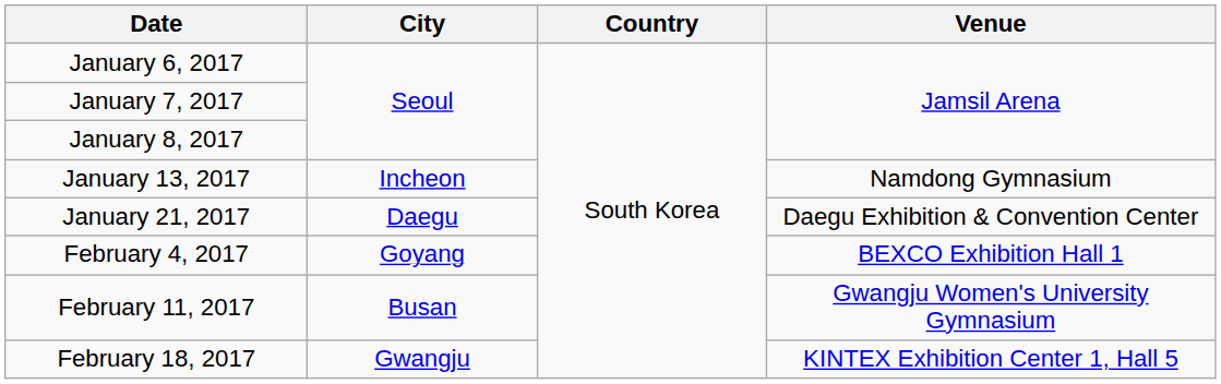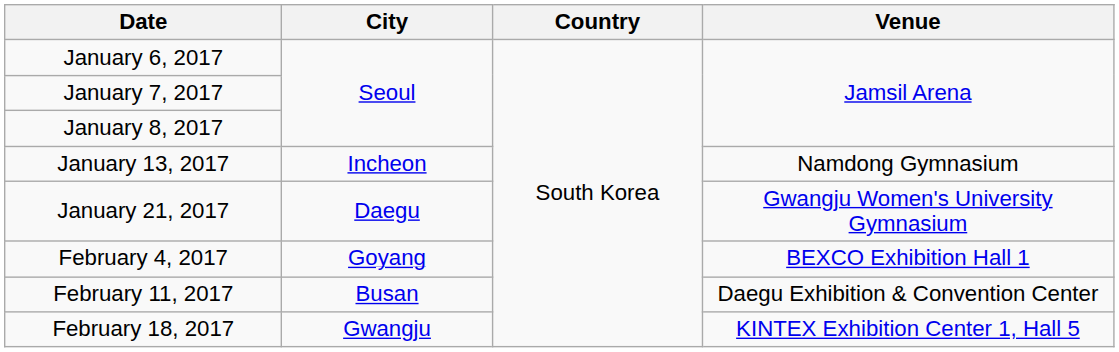January 21, 2017 | Venue: Daegu Exhibition & Convention Center -> Gwangju Women's University Gymnasium
February 11, 2017 | Venue: Gwangju Women's University Gymnasium -> Daegu Exhibition & Convention Center
